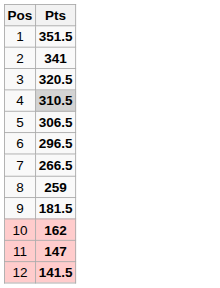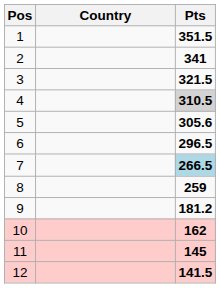+ column: Country
3 | Pts: 320.5 -> 321.5
5 | Pts: 306.5 -> 305.6
7 | Pts: no background -> lightblue background
9 | Pts: 181.5 -> 181.2
11 | Pts: 147 -> 145
